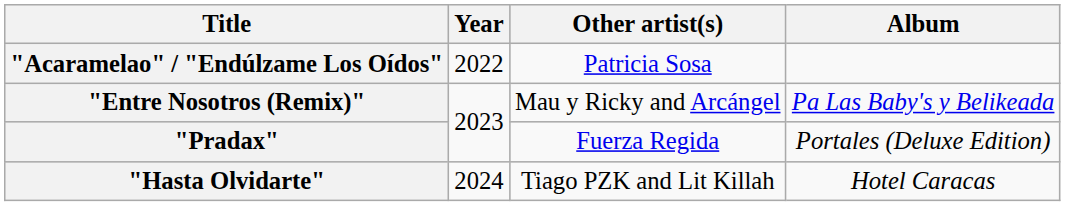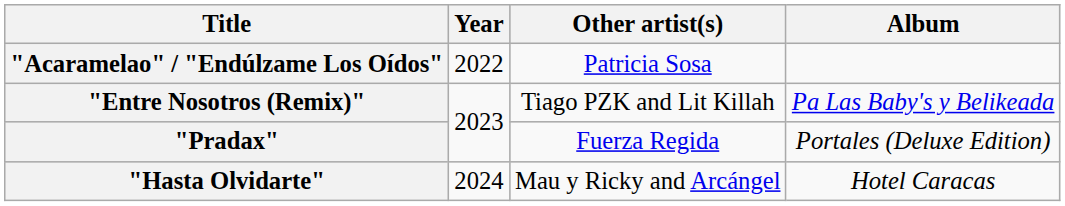"Entre Nosotros (Remix)" | Other artist(s): Mau y Ricky and Arcángel -> Tiago PZK and Lit Killah
"Hasta Olvidarte" | Other artist(s): Tiago PZK and Lit Killah -> Mau y Ricky and Arcángel
